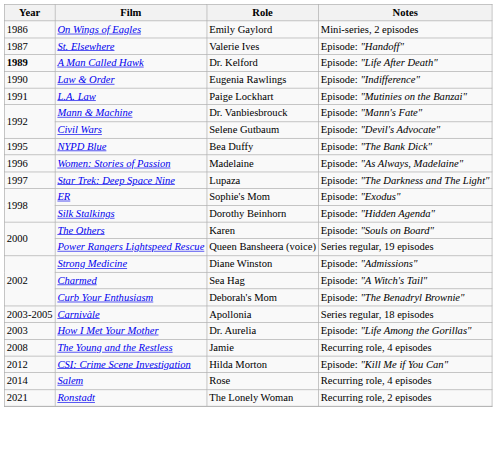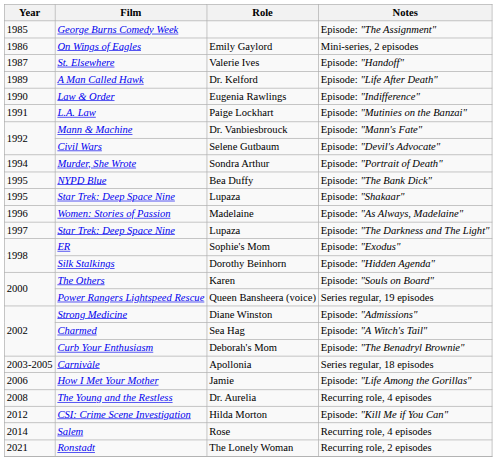+ row: 1985 | George Burns Comedy Week | Episode: "The Assignment"
A Man Called Hawk | Year: bold -> normal
+ row: 1994 | Murder, She Wrote | Sondra Arthur | Episode: "Portrait of Death"
+ row: 1995 | Star Trek: Deep Space Nine | Lupaza | Episode: "Shakaar"
How I Met Your Mother | Year: 2003 -> 2006
How I Met Your Mother | Role: Dr. Aurelia -> Jamie
The Young and the Restless | Role: Jamie -> Dr. Aurelia
